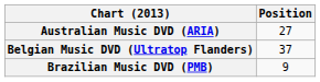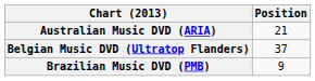Australian Music DVD (ARIA) | Position: 27 -> 21
